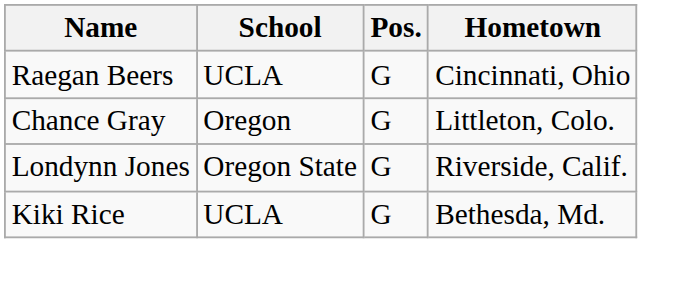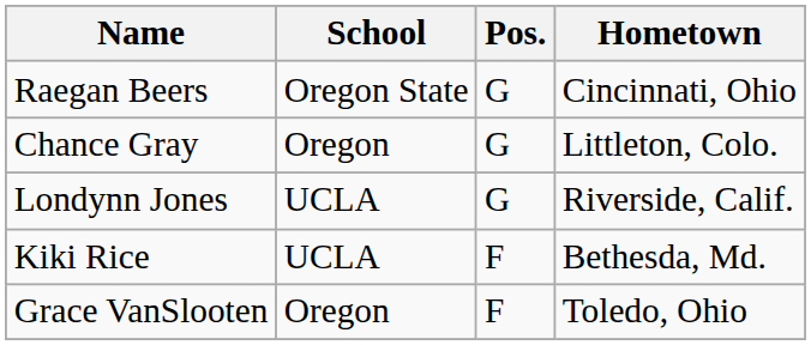Raegan Beers | School: UCLA -> Oregon State
Londynn Jones | School: Oregon State -> UCLA
Kiki Rice | Pos.: G -> F
+ row: Grace VanSlooten | Oregon | F | Toledo, Ohio
